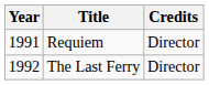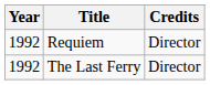Requiem | Year: 1991 -> 1992
